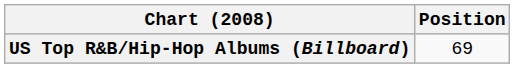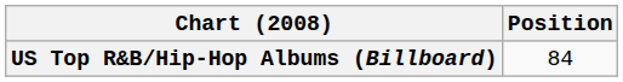US Top R&B/Hip-Hop Albums (Billboard) | Position: 69 -> 84
